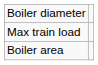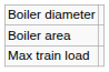rows swapped: Boiler area <-> Max train load
